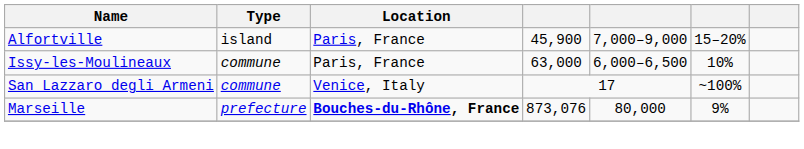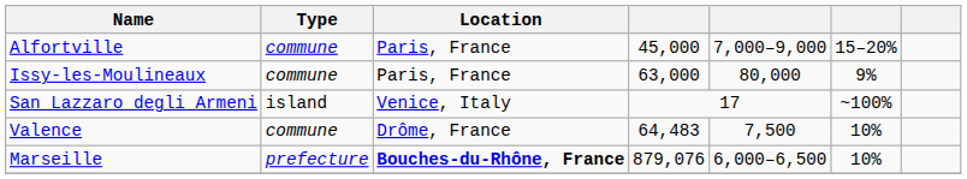Alfortville | Type: island -> commune
Alfortville | column 4: 45,900 -> 45,000
Issy-les-Moulineaux | column 5: 6,000–6,500 -> 80,000
Issy-les-Moulineaux | column 6: 10% -> 9%
San Lazzaro degli Armeni | Type: commune -> island
+ row: Valence | commune | Drôme, France | 64,483 | 7,500 | 10%
Marseille | column 4: 873,076 -> 879,076
Marseille | column 5: 80,000 -> 6,000–6,500
Marseille | column 6: 9% -> 10%
